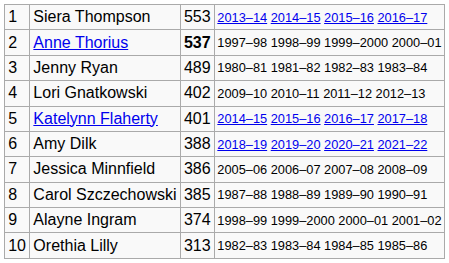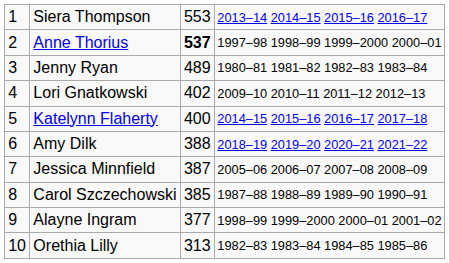Katelynn Flaherty | column 3: 401 -> 400
Jessica Minnfield | column 3: 386 -> 387
Alayne Ingram | column 3: 374 -> 377
